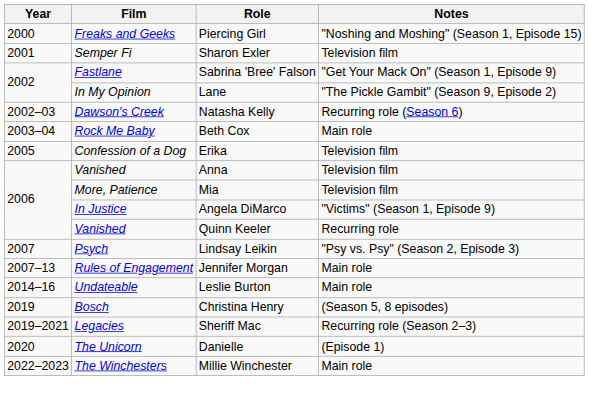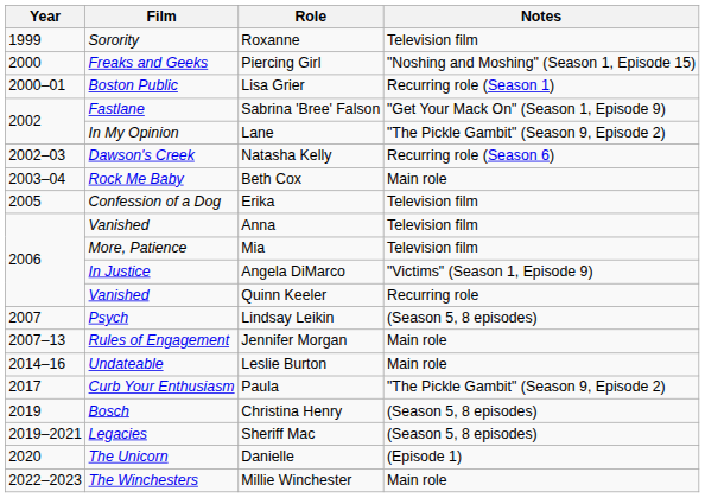+ row: 1999 | Sorority | Roxanne | Television film
+ row: 2000–01 | Boston Public | Lisa Grier | Recurring role (Season 1)
- row: 2001 | Semper Fi | Sharon Exler | Television film
Lindsay Leikin | Notes: "Psy vs. Psy" (Season 2, Episode 3) -> (Season 5, 8 episodes)
+ row: 2017 | Curb Your Enthusiasm | Paula | "The Pickle Gambit" (Season 9, Episode 2)
Sheriff Mac | Notes: Recurring role (Season 2–3) -> (Season 5, 8 episodes)
